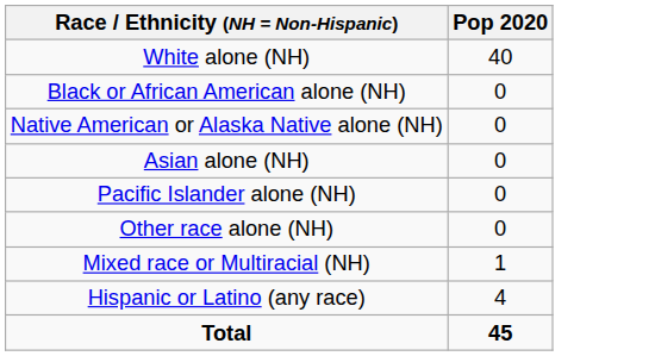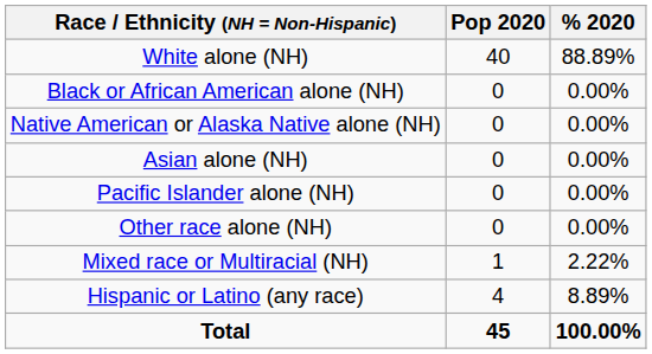+ column: % 2020 | 88.89% | 0.00% | 0.00% | 0.00% | 0.00% | 0.00% | 2.22% | 8.89% | 100.00%
